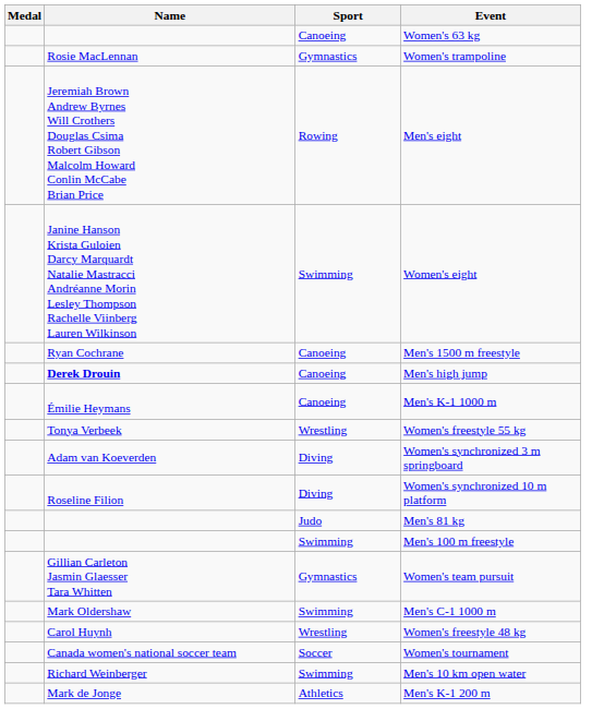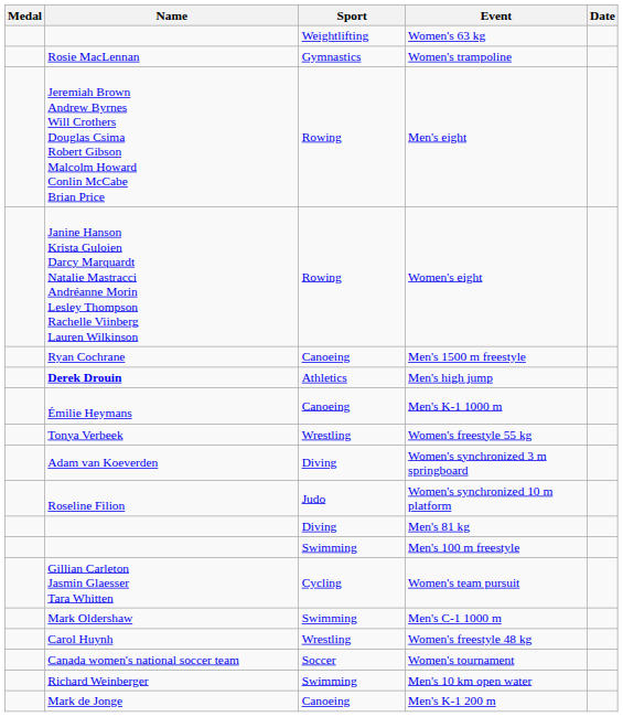+ column: Date
Women's 63 kg | Sport: Canoeing -> Weightlifting
Women's eight | Sport: Swimming -> Rowing
Men's high jump | Sport: Canoeing -> Athletics
Women's synchronized 10 m platform | Sport: Diving -> Judo
Men's 81 kg | Sport: Judo -> Diving
Women's team pursuit | Sport: Gymnastics -> Cycling
Men's K-1 200 m | Sport: Athletics -> Canoeing
